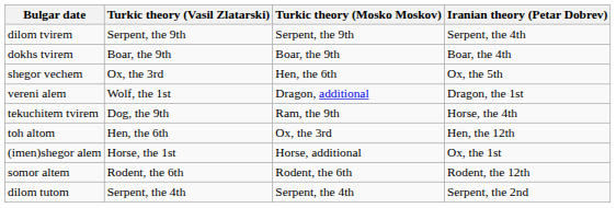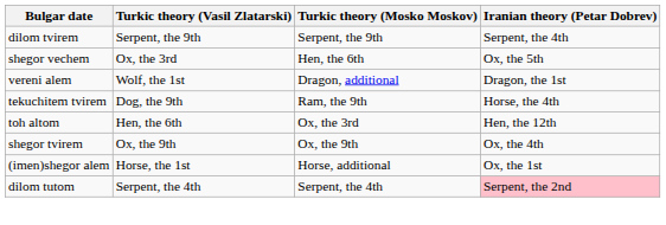- row: dokhs tvirem | Boar, the 9th | Boar, the 9th | Boar, the 4th
+ row: shegor tvirem | Ox, the 9th | Ox, the 9th | Ox, the 4th
- row: somor altem | Rodent, the 6th | Rodent, the 6th | Rodent, the 12th
dilom tutom | Iranian theory (Petar Dobrev): no background -> pink background
